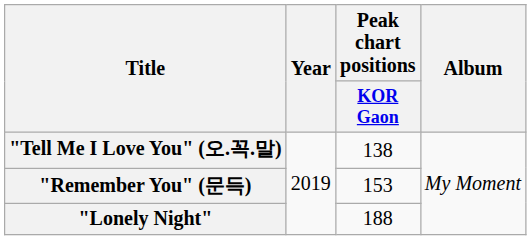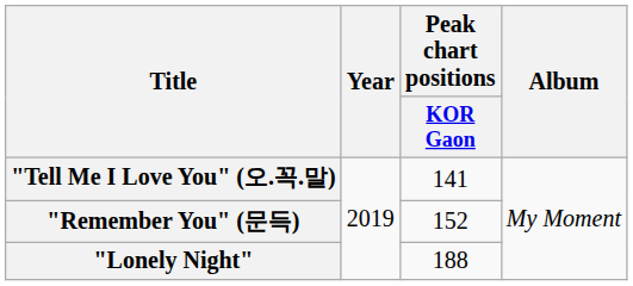"Tell Me I Love You" (오.꼭.말) | Peak chart positions / KOR Gaon: 138 -> 141
"Remember You" (문득) | Peak chart positions / KOR Gaon: 153 -> 152
